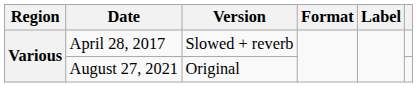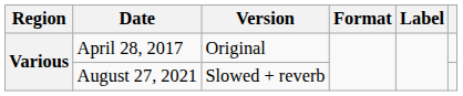April 28, 2017 | Version: Slowed + reverb -> Original
August 27, 2021 | Version: Original -> Slowed + reverb
